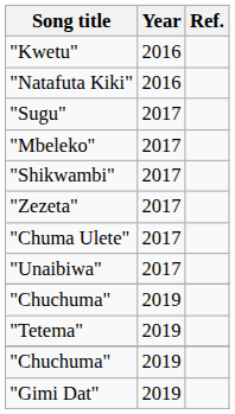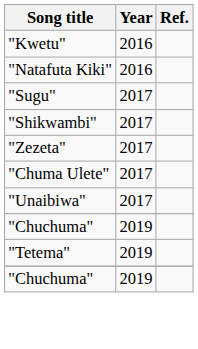- row: "Mbeleko" | 2017
- row: "Gimi Dat" | 2019
